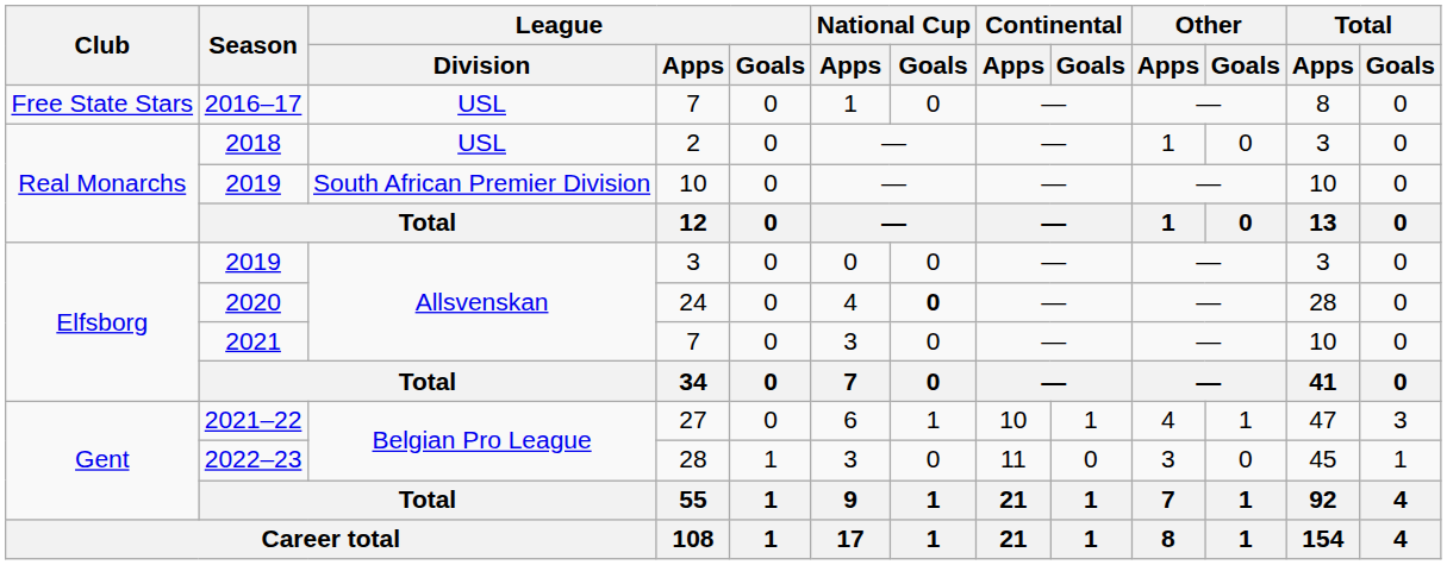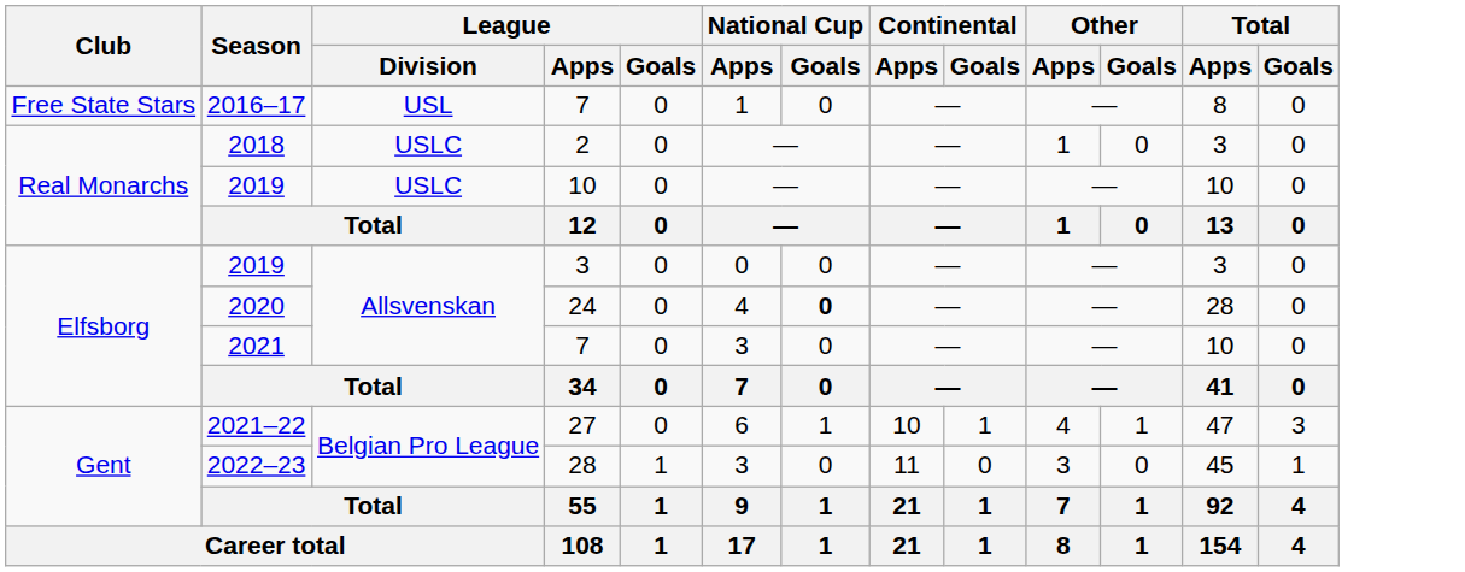2018 | League / Division: USL -> USLC
2019 / 10 | League / Division: South African Premier Division -> USLC
